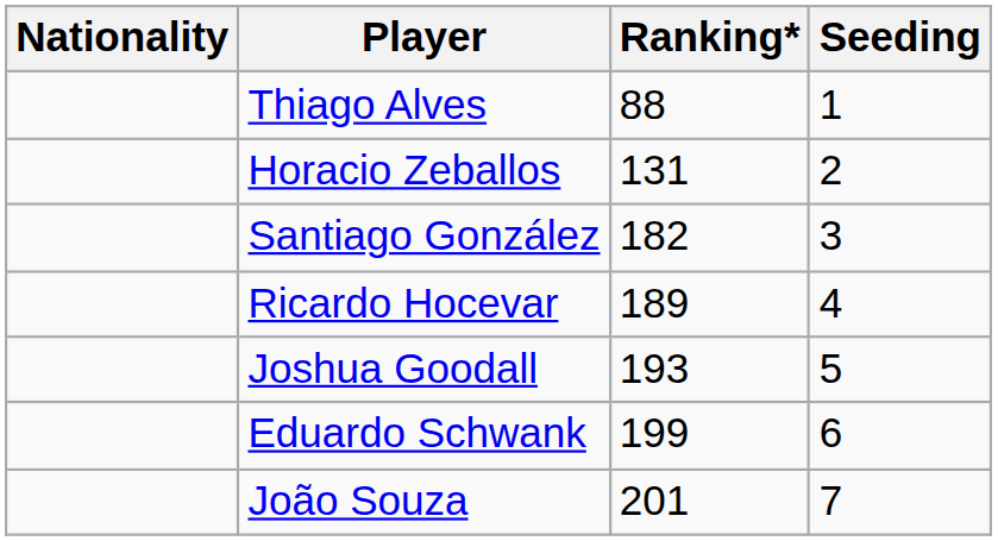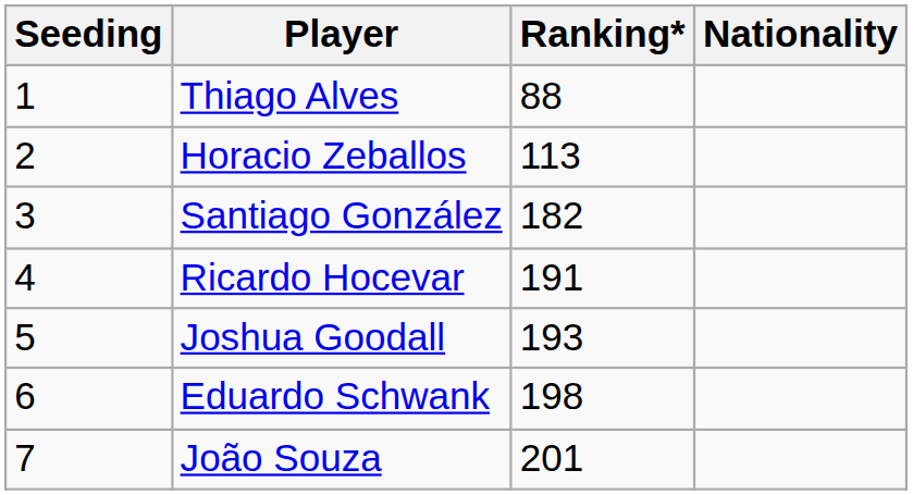columns swapped: Nationality <-> Seeding
Horacio Zeballos | Ranking*: 131 -> 113
Ricardo Hocevar | Ranking*: 189 -> 191
Eduardo Schwank | Ranking*: 199 -> 198
